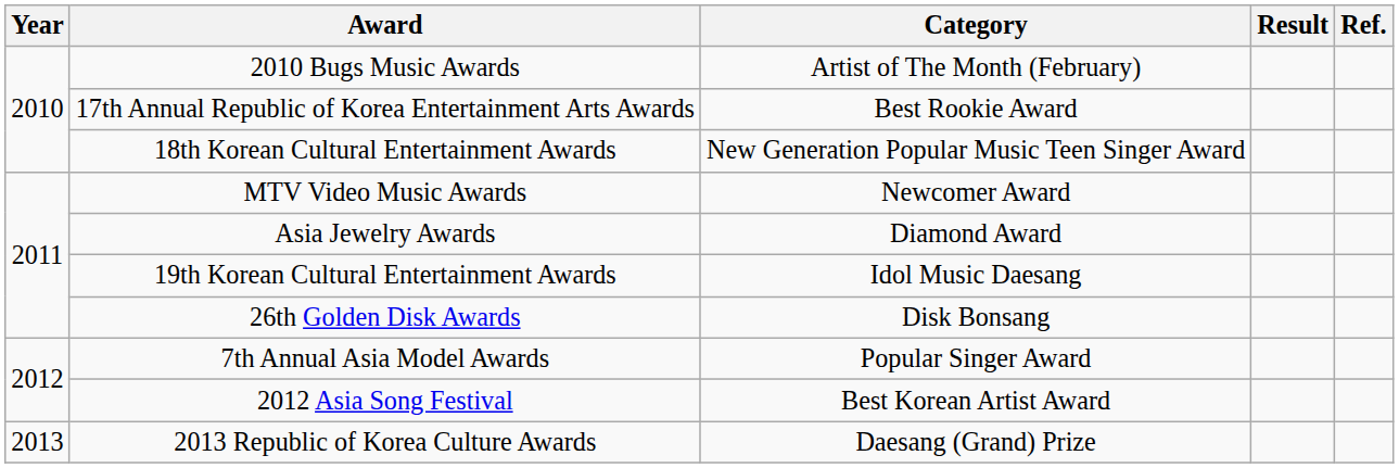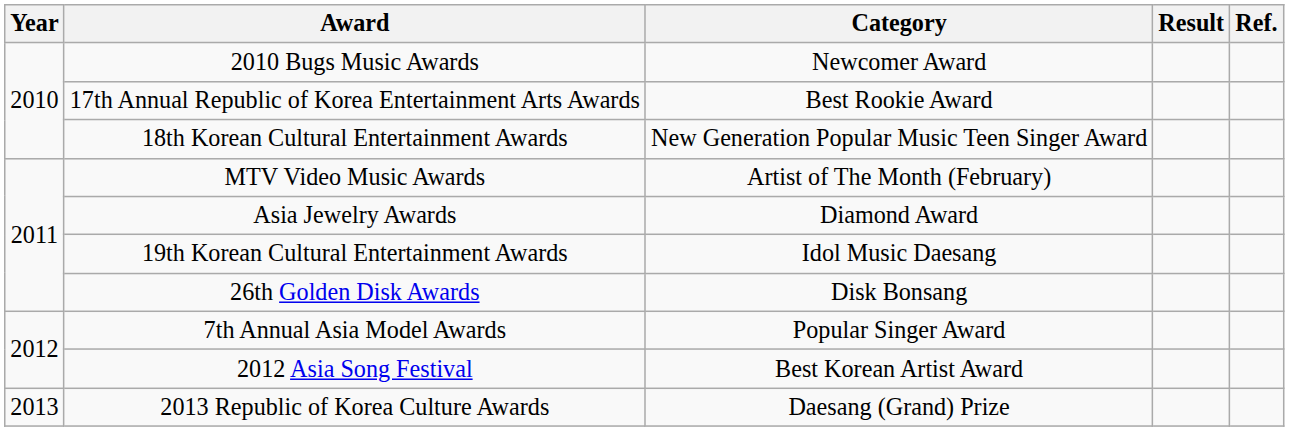2010 Bugs Music Awards | Category: Artist of The Month (February) -> Newcomer Award
MTV Video Music Awards | Category: Newcomer Award -> Artist of The Month (February)
